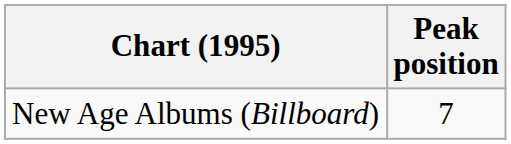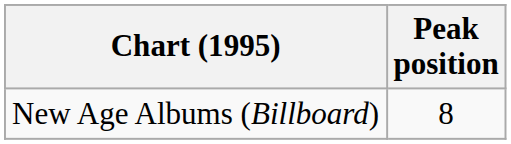New Age Albums (Billboard) | Peak position: 7 -> 8
